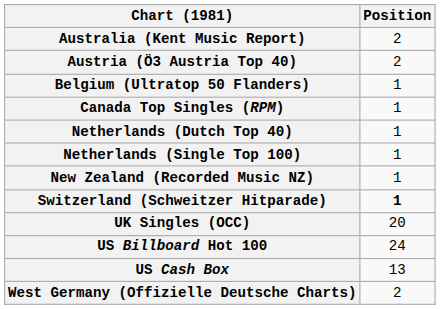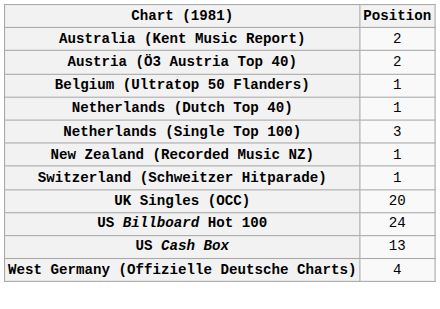- row: Canada Top Singles (RPM) | 1
Netherlands (Single Top 100) | Position: 1 -> 3
Switzerland (Schweitzer Hitparade) | Position: bold -> normal
West Germany (Offizielle Deutsche Charts) | Position: 2 -> 4
